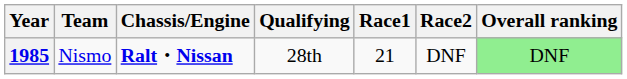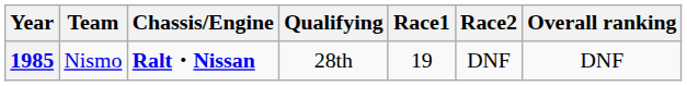1985 | Race1: 21 -> 19
1985 | Overall ranking: lightgreen background -> no background
